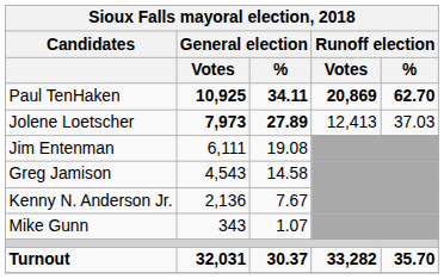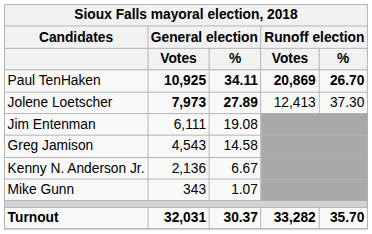Paul TenHaken | Runoff election / %: 62.70 -> 26.70
Jolene Loetscher | Runoff election / %: 37.03 -> 37.30
Kenny N. Anderson Jr. | General election / %: 7.67 -> 6.67
